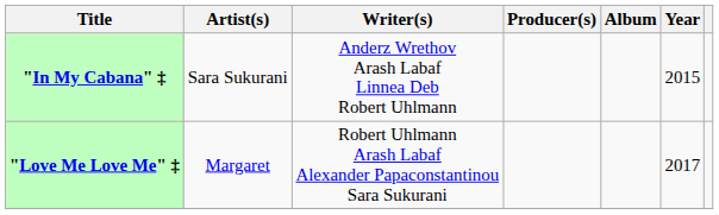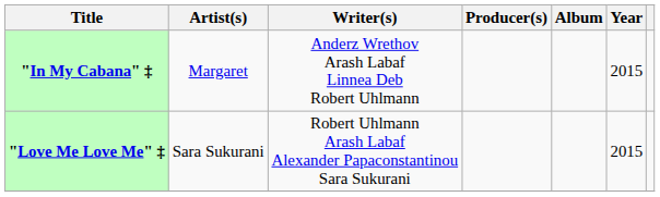"In My Cabana" ‡ | Artist(s): Sara Sukurani -> Margaret
"Love Me Love Me" ‡ | Artist(s): Margaret -> Sara Sukurani
"Love Me Love Me" ‡ | Year: 2017 -> 2015
